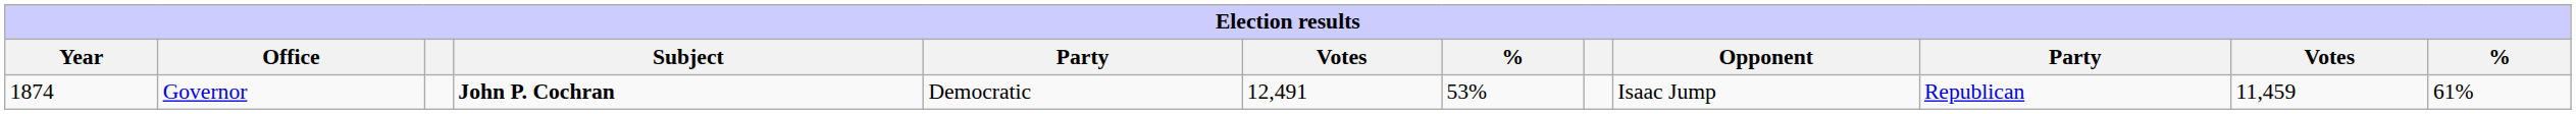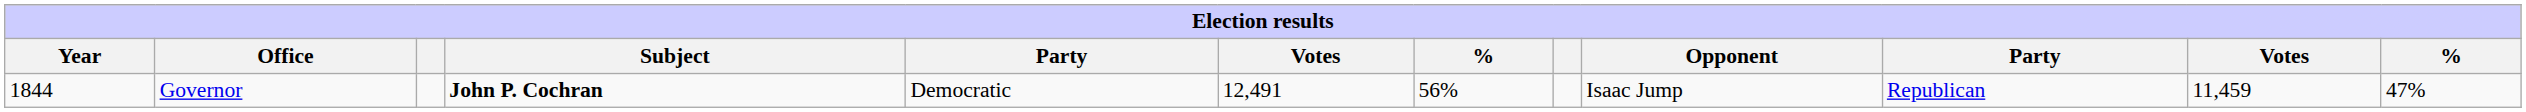Governor | Year: 1874 -> 1844
Governor | column 7: 53% -> 56%
Governor | column 12: 61% -> 47%
